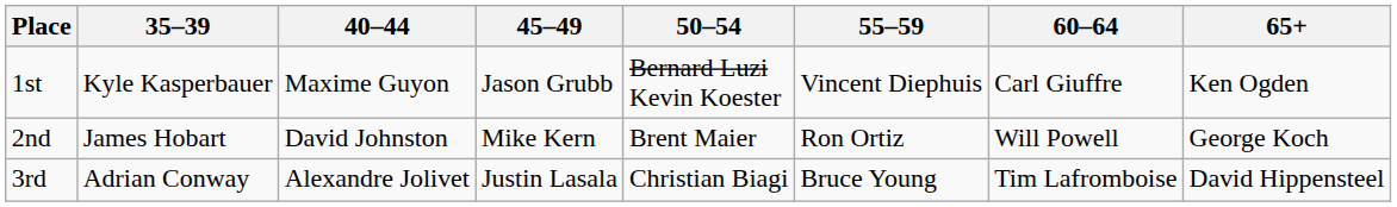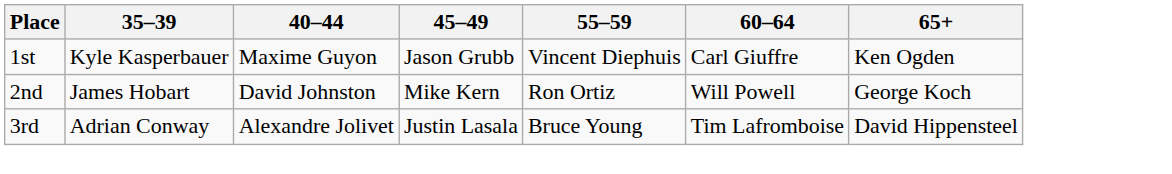- column: 50–54 | Bernard Luzi Kevin Koester | Brent Maier | Christian Biagi
